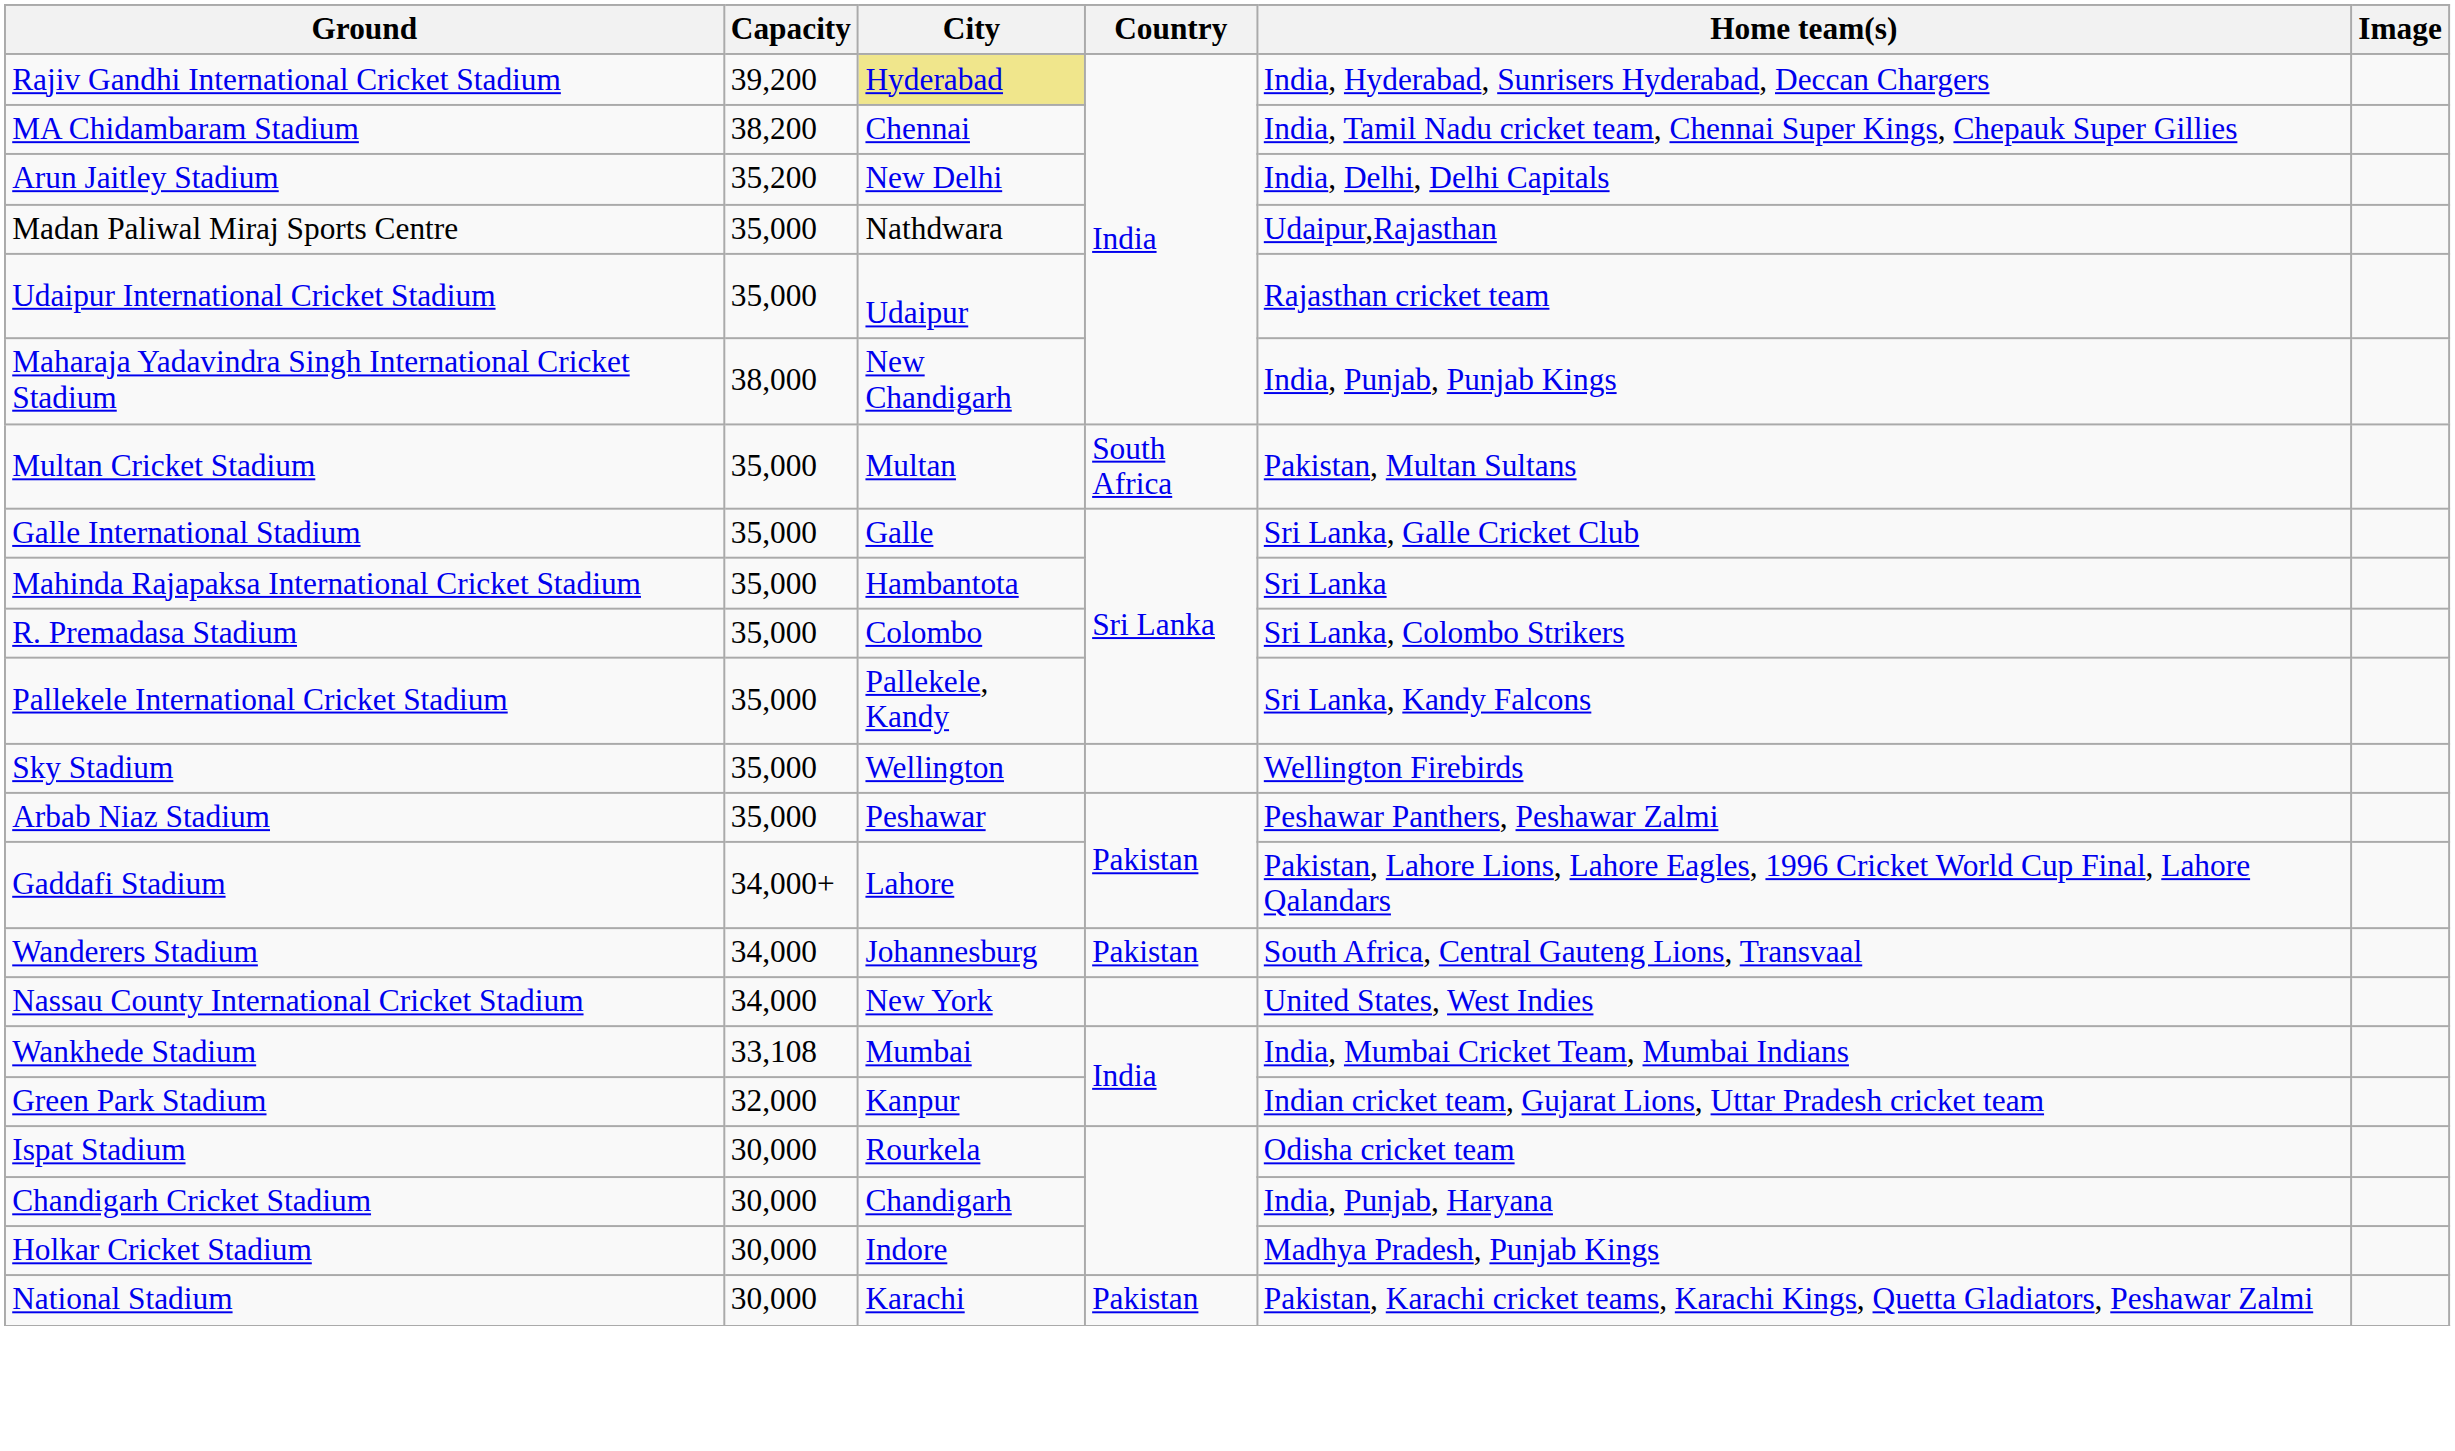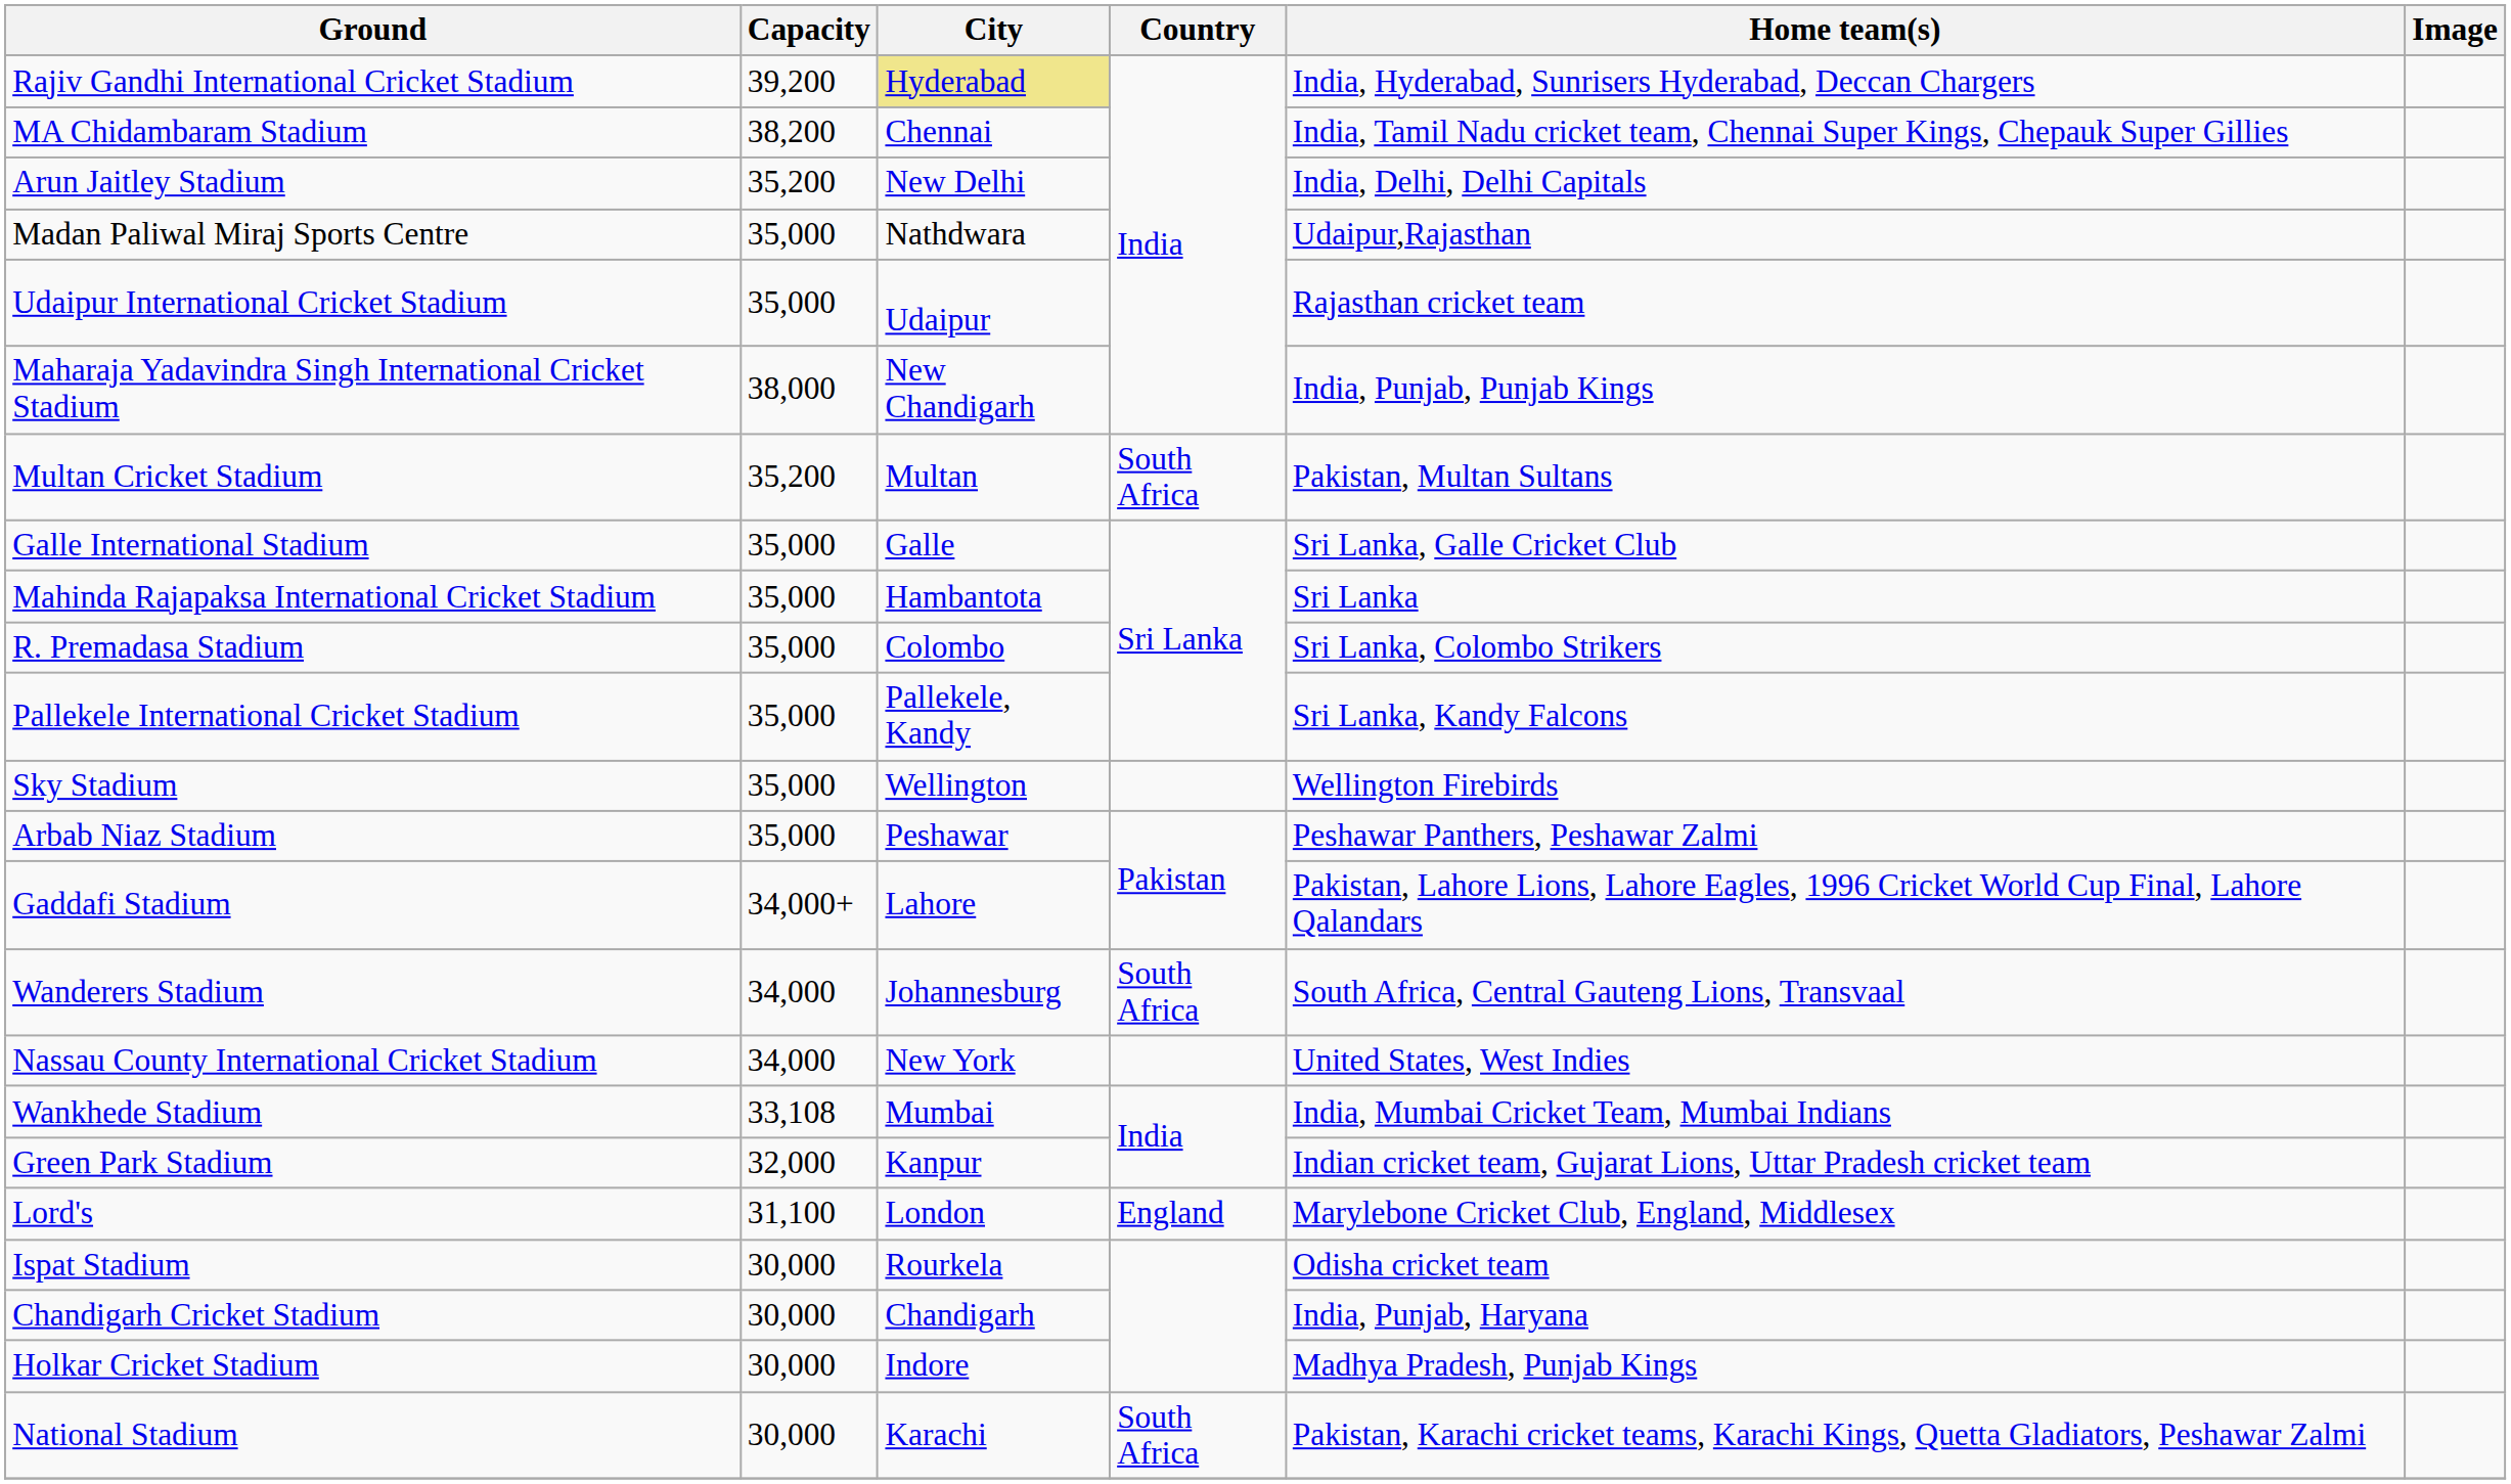Multan Cricket Stadium | Capacity: 35,000 -> 35,200
Wanderers Stadium | Country: Pakistan -> South Africa
+ row: Lord's | 31,100 | London | England | Marylebone Cricket Club, England, Middlesex
National Stadium | Country: Pakistan -> South Africa
